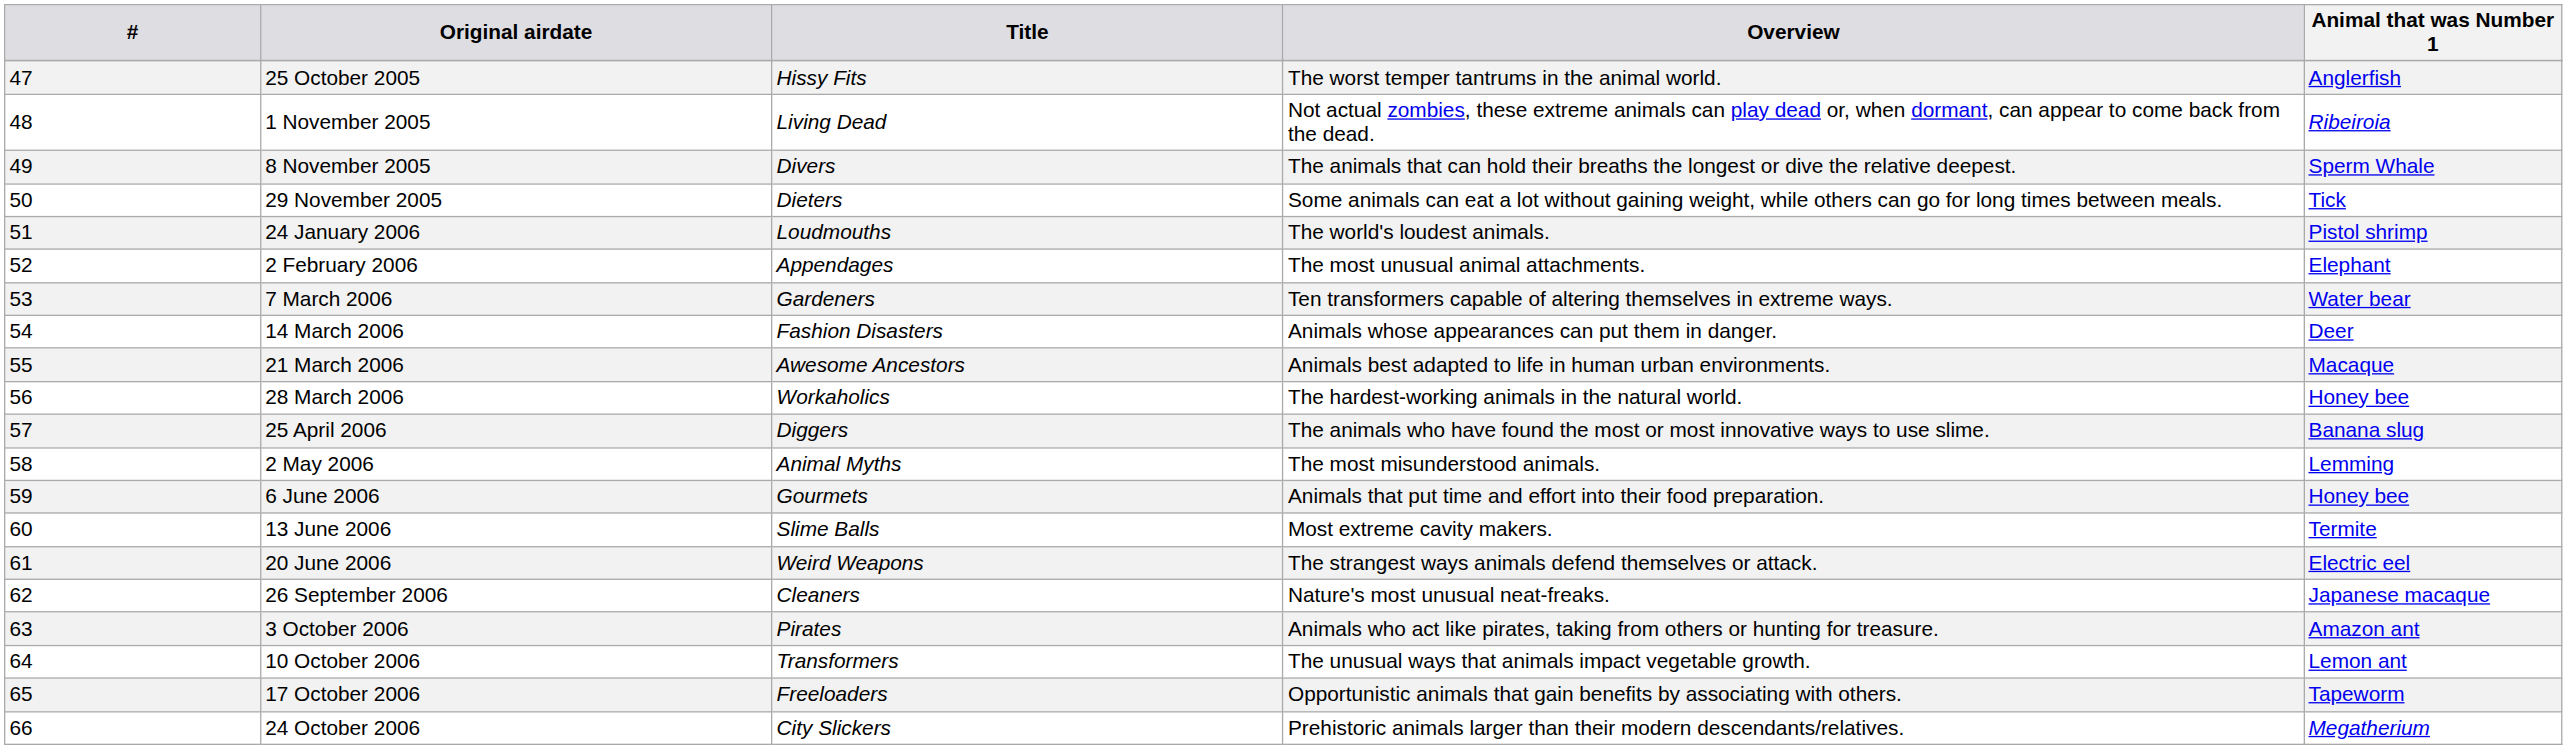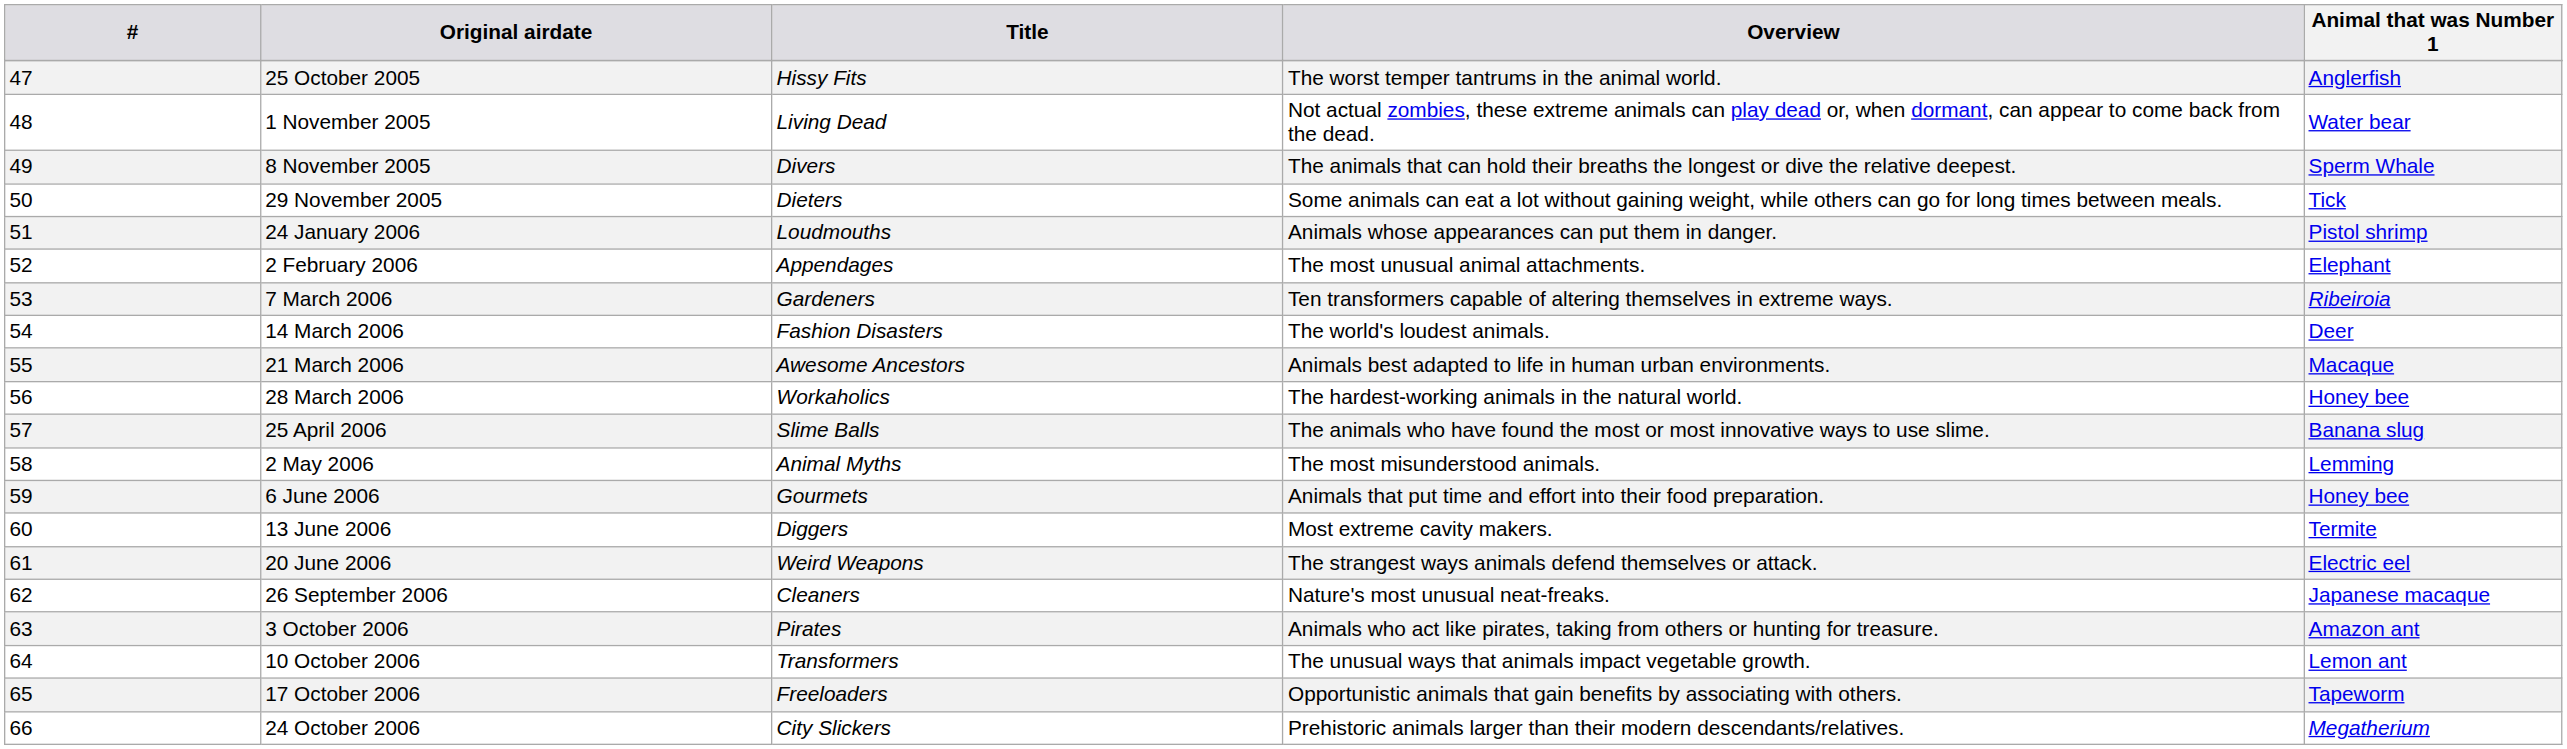1 November 2005 | Animal that was Number 1: Ribeiroia -> Water bear
24 January 2006 | Overview: The world's loudest animals. -> Animals whose appearances can put them in danger.
7 March 2006 | Animal that was Number 1: Water bear -> Ribeiroia
14 March 2006 | Overview: Animals whose appearances can put them in danger. -> The world's loudest animals.
25 April 2006 | Title: Diggers -> Slime Balls
13 June 2006 | Title: Slime Balls -> Diggers
